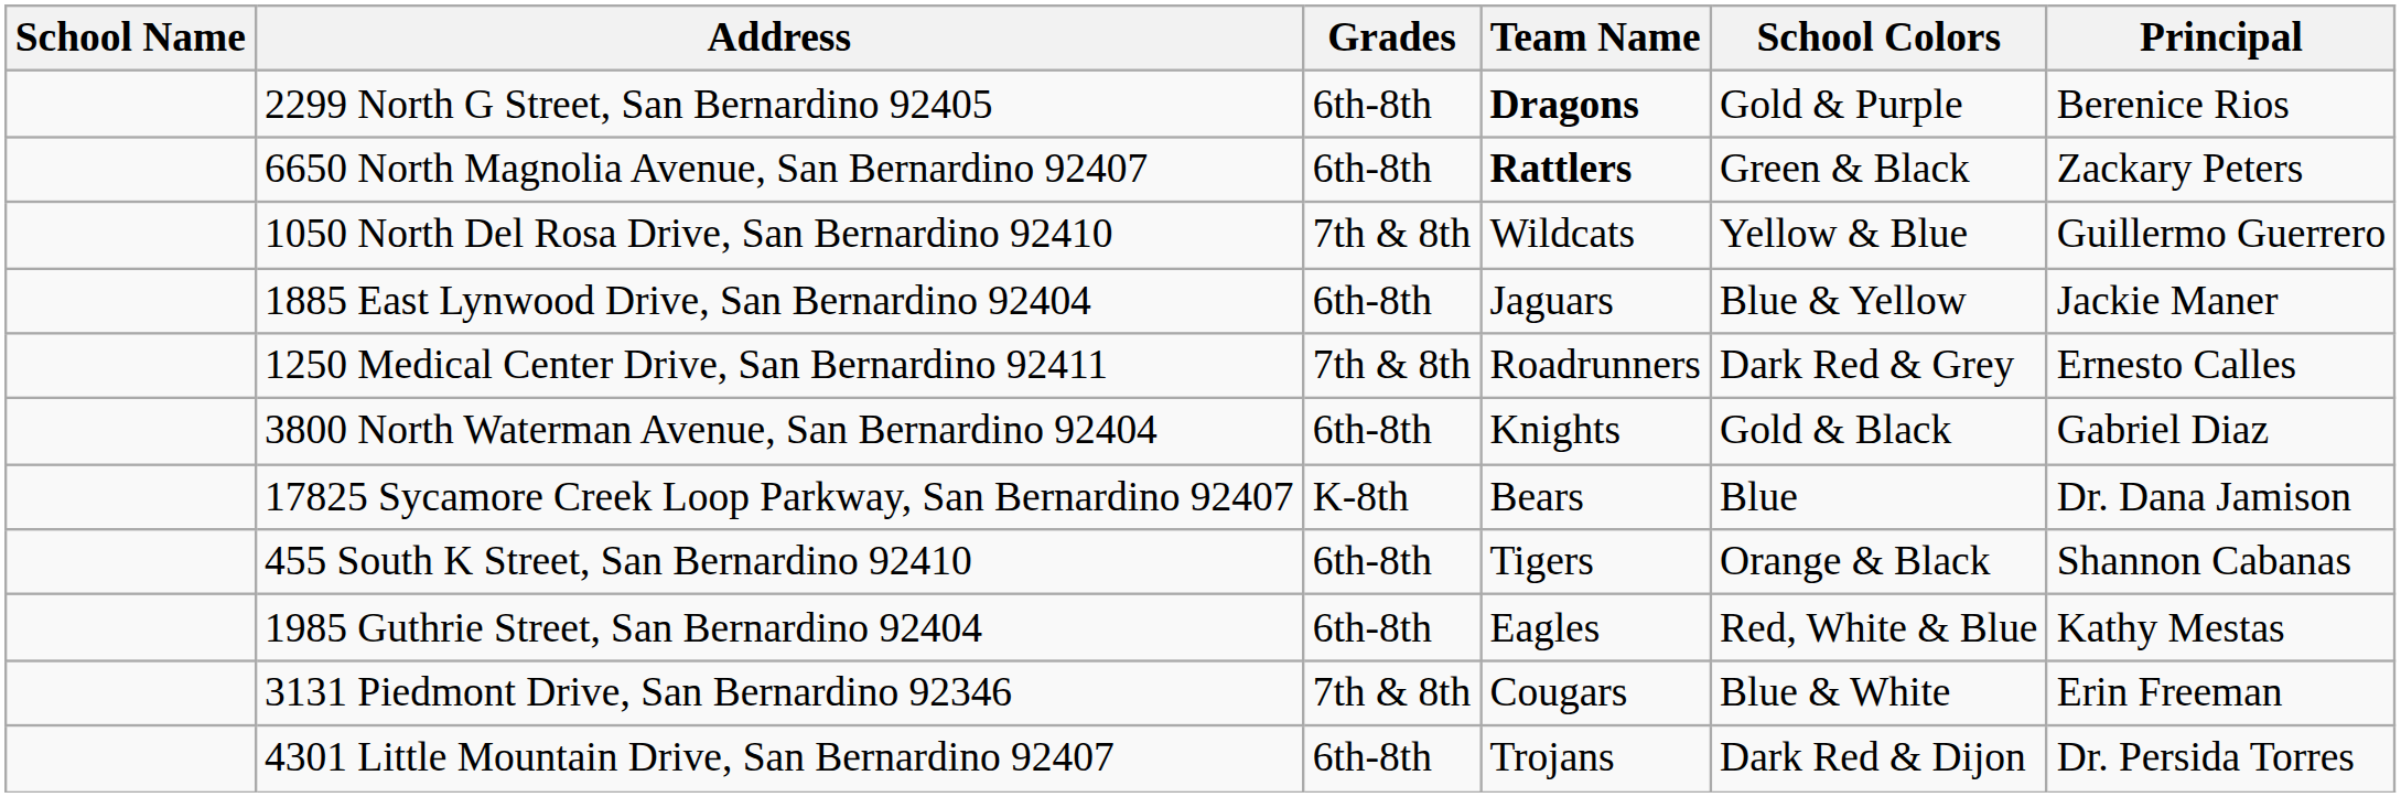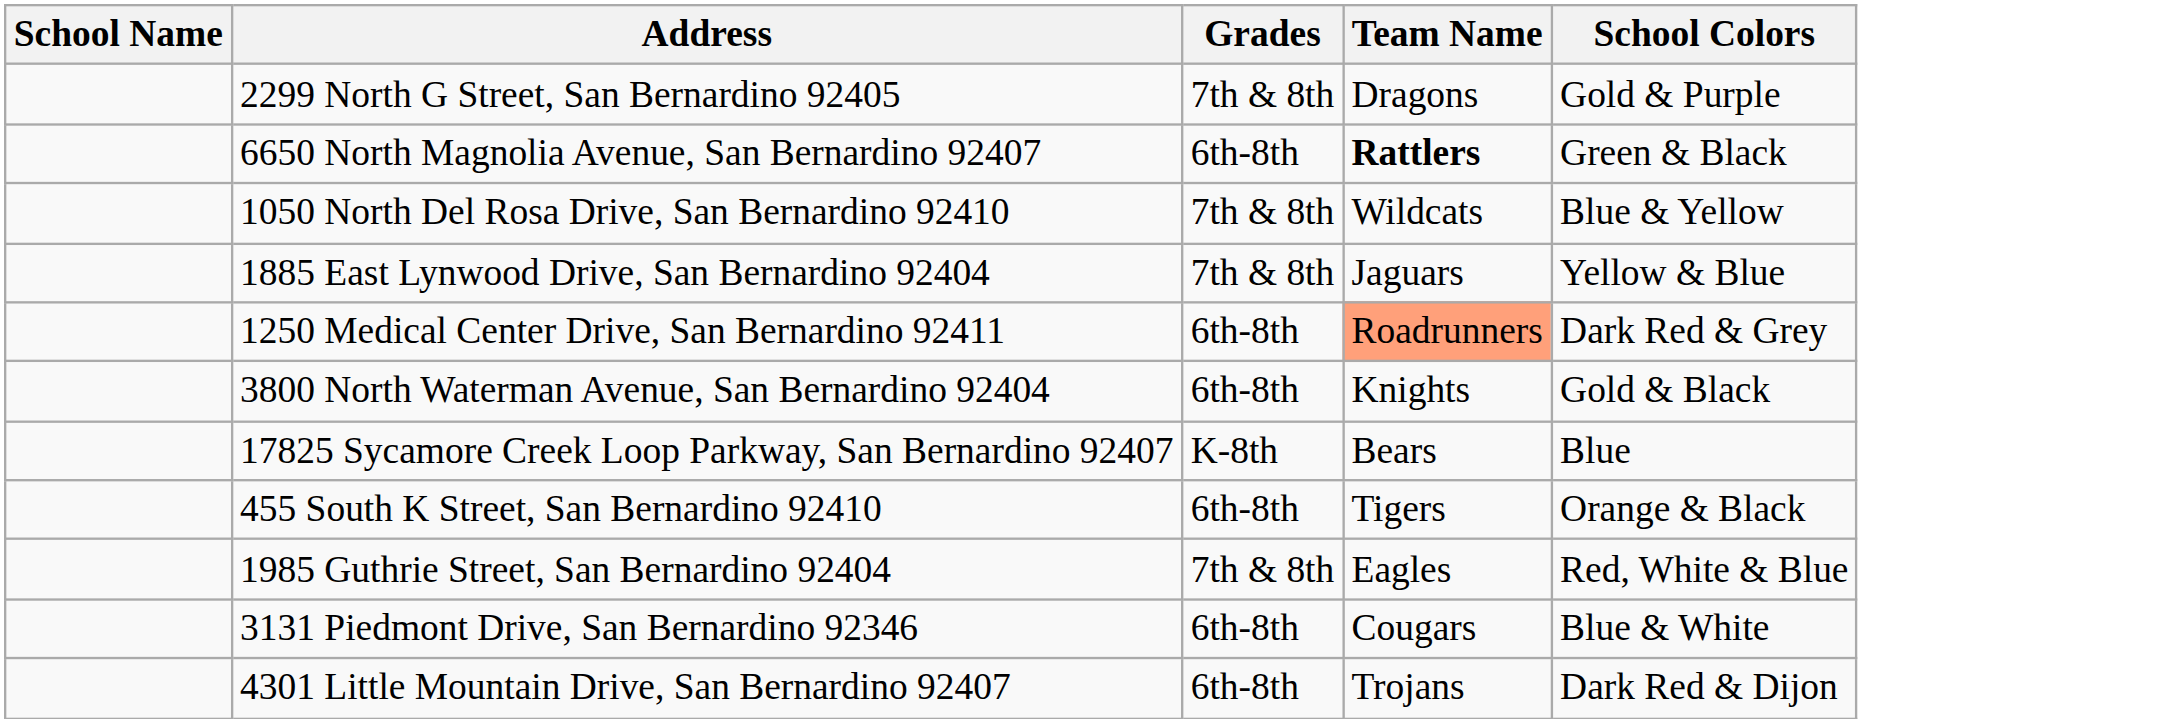- column: Principal | Berenice Rios | Zackary Peters | Guillermo Guerrero | Jackie Maner | Ernesto Calles | Gabriel Diaz | Dr. Dana Jamison | Shannon Cabanas | Kathy Mestas | Erin Freeman | Dr. Persida Torres
2299 North G Street, San Bernardino 92405 | Grades: 6th-8th -> 7th & 8th
2299 North G Street, San Bernardino 92405 | Team Name: bold -> normal
1050 North Del Rosa Drive, San Bernardino 92410 | School Colors: Yellow & Blue -> Blue & Yellow
1885 East Lynwood Drive, San Bernardino 92404 | Grades: 6th-8th -> 7th & 8th
1885 East Lynwood Drive, San Bernardino 92404 | School Colors: Blue & Yellow -> Yellow & Blue
1250 Medical Center Drive, San Bernardino 92411 | Grades: 7th & 8th -> 6th-8th
1250 Medical Center Drive, San Bernardino 92411 | Team Name: no background -> lightsalmon background
1985 Guthrie Street, San Bernardino 92404 | Grades: 6th-8th -> 7th & 8th
3131 Piedmont Drive, San Bernardino 92346 | Grades: 7th & 8th -> 6th-8th
